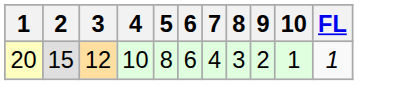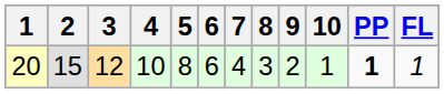+ column: PP | 1
